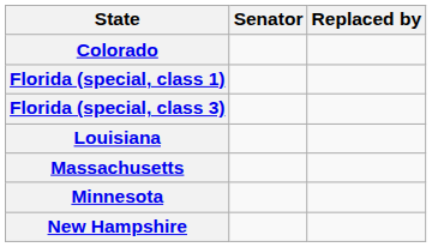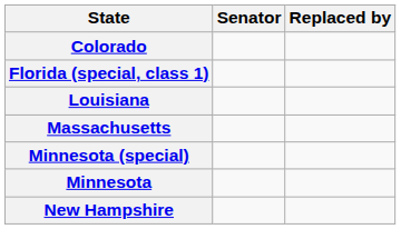- row: Florida (special, class 3)
+ row: Minnesota (special)
